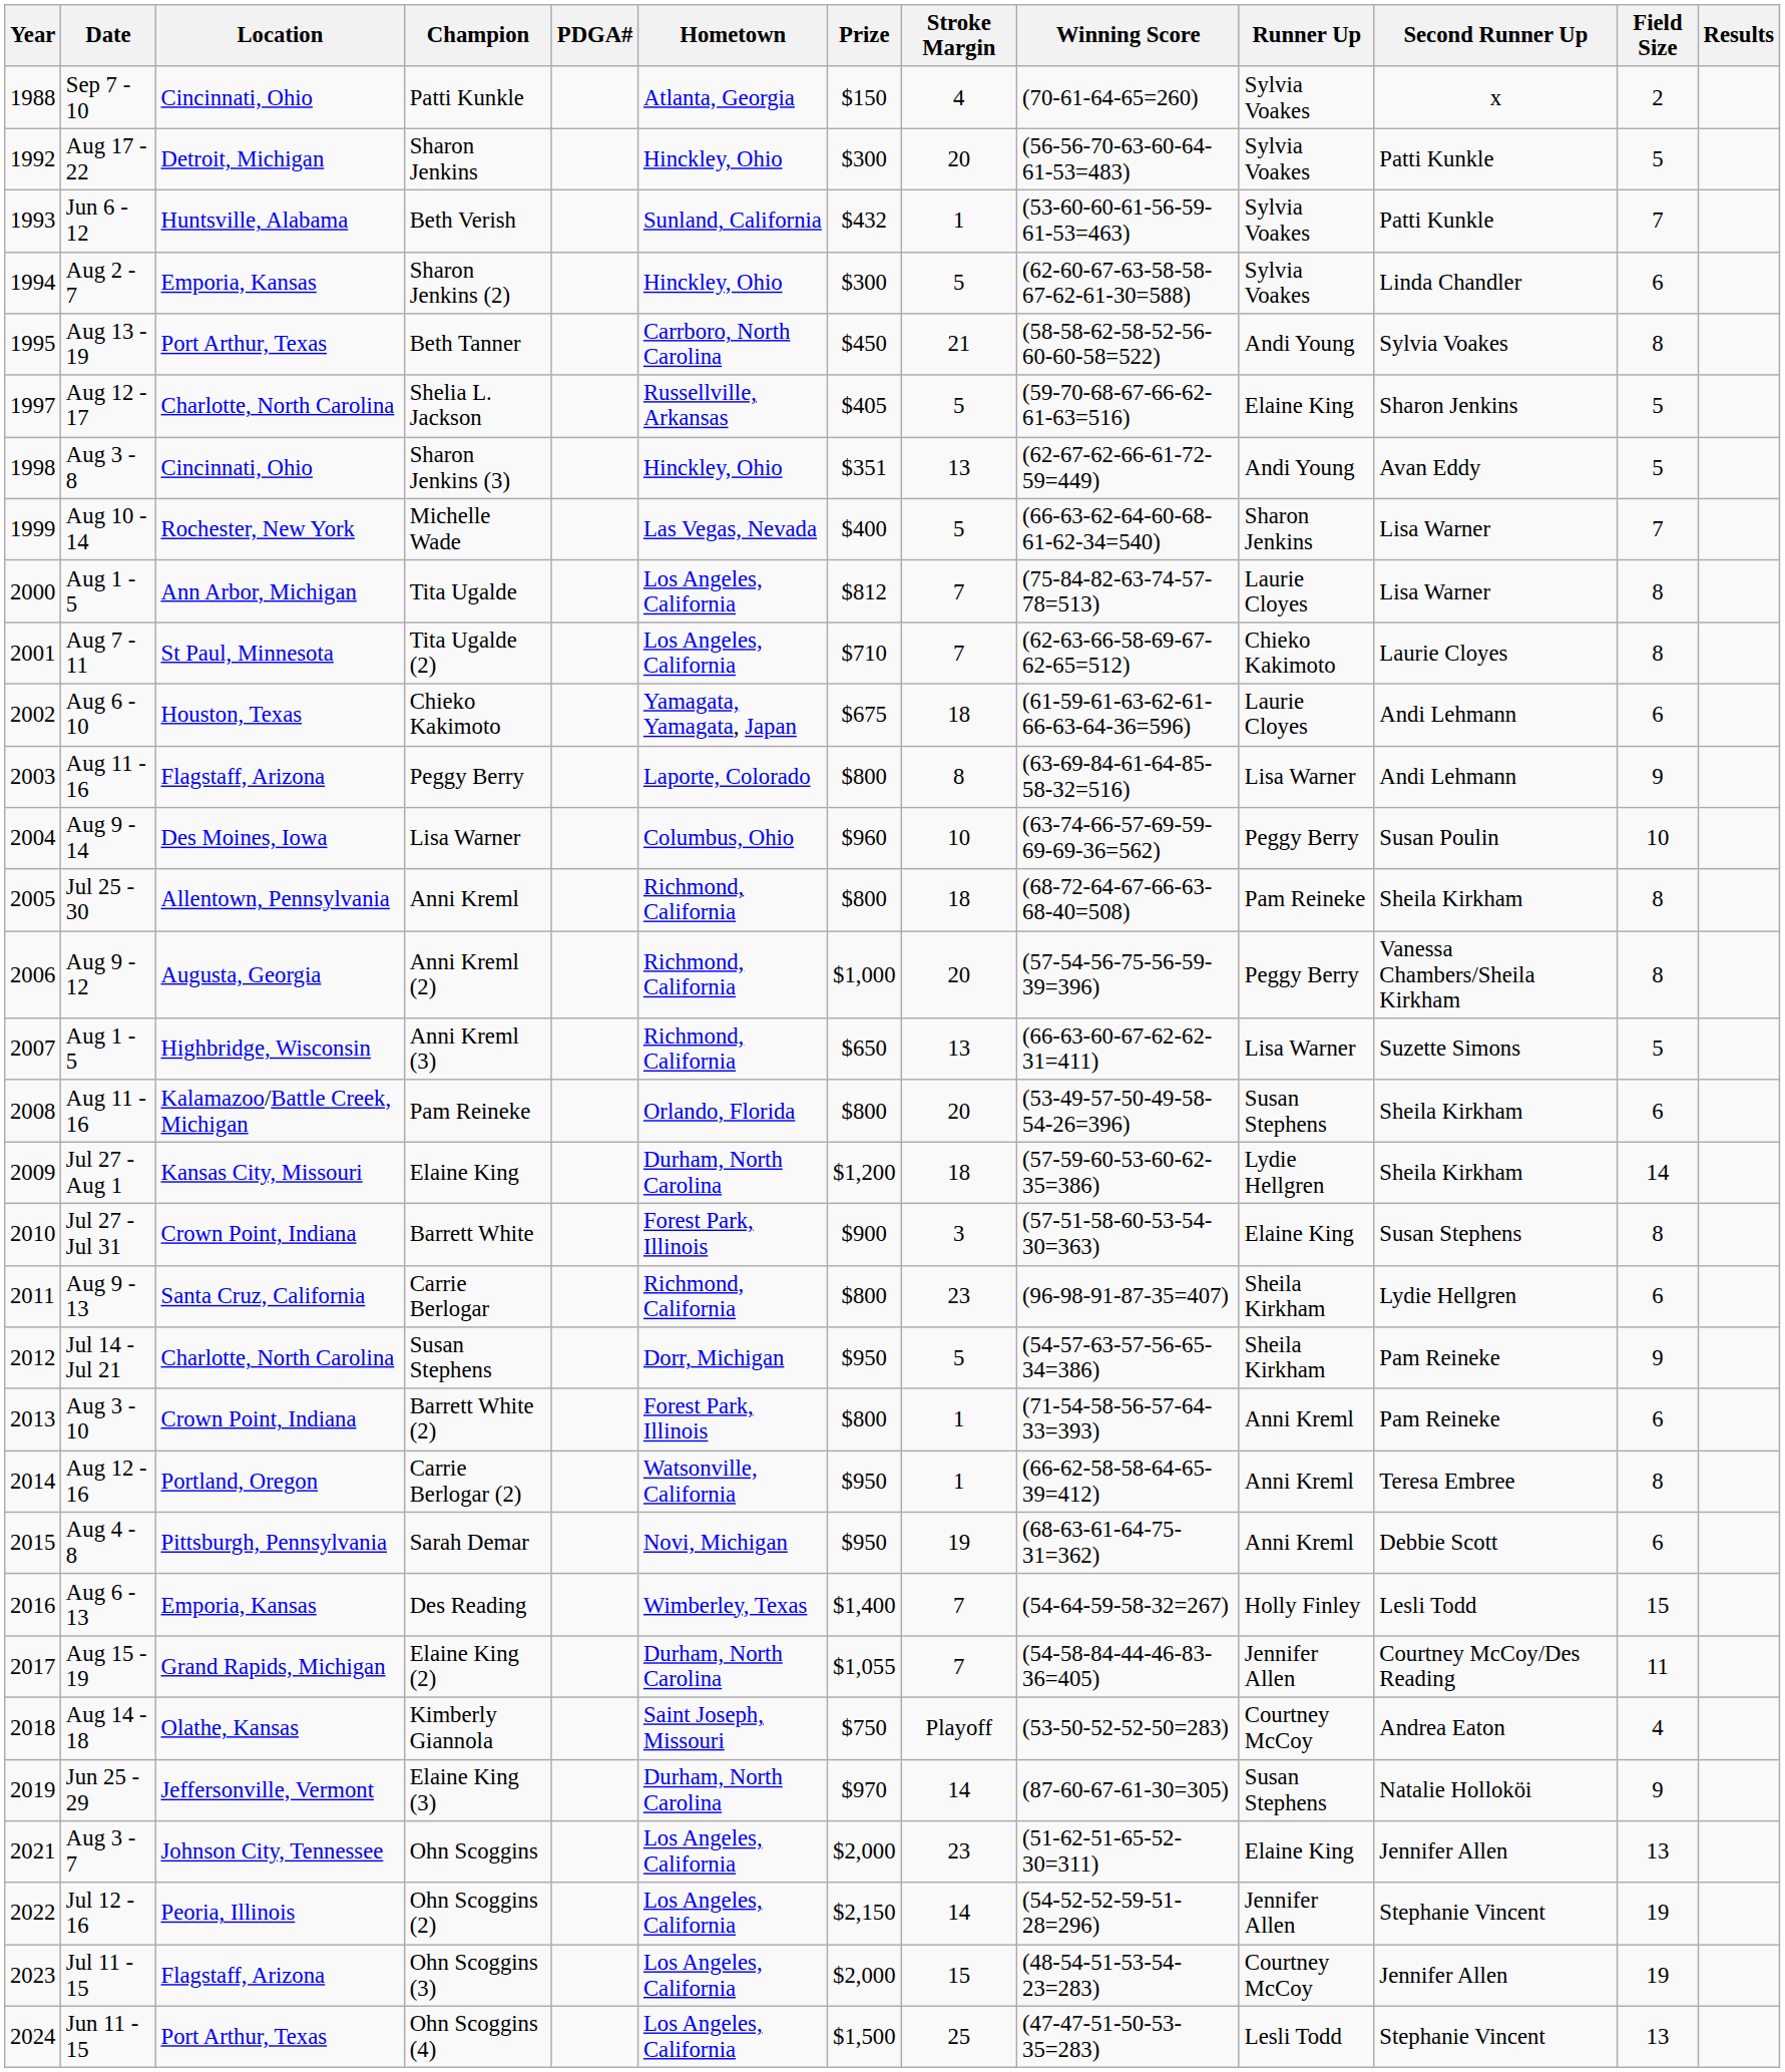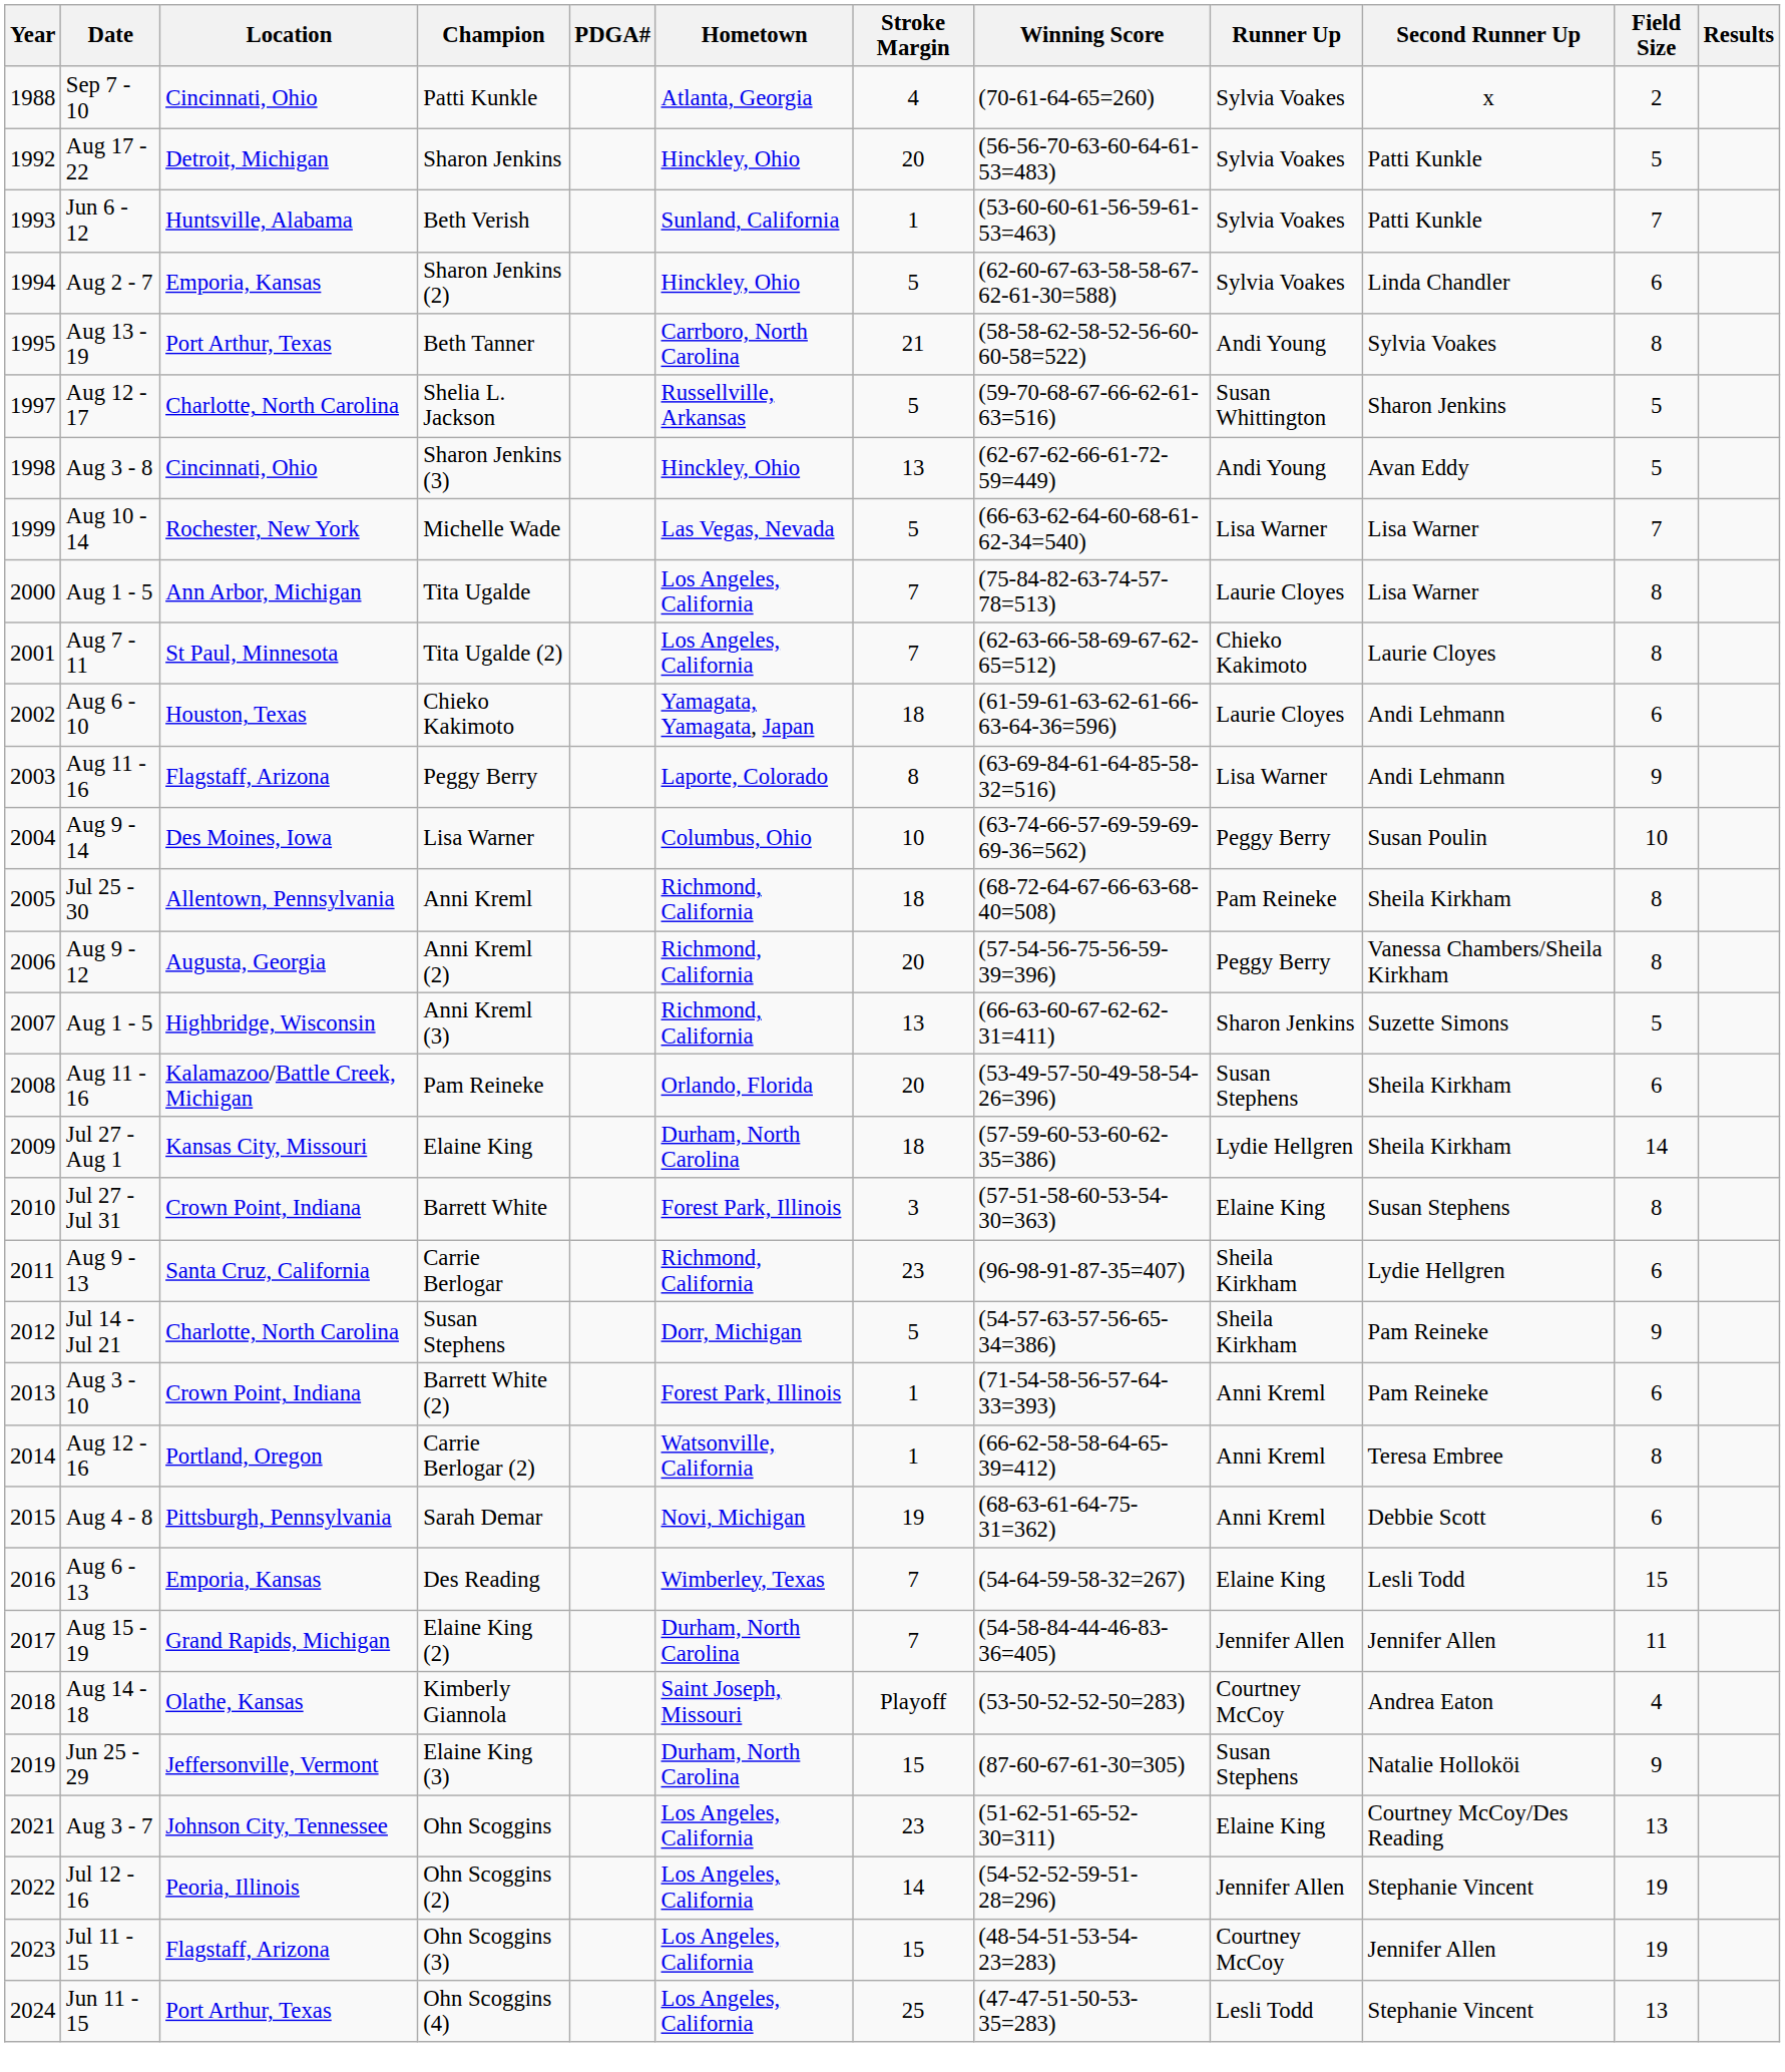- column: Prize | $150 | $300 | $432 | $300 | $450 | $405 | $351 | $400 | $812 | $710 | $675 | $800 | $960 | $800 | $1,000 | $650 | $800 | $1,200 | $900 | $800 | $950 | $800 | $950 | $950 | $1,400 | $1,055 | $750 | $970 | $2,000 | $2,150 | $2,000 | $1,500
Shelia L. Jackson | Runner Up: Elaine King -> Susan Whittington
Michelle Wade | Runner Up: Sharon Jenkins -> Lisa Warner
Anni Kreml (3) | Runner Up: Lisa Warner -> Sharon Jenkins
Des Reading | Runner Up: Holly Finley -> Elaine King
Elaine King (2) | Second Runner Up: Courtney McCoy/Des Reading -> Jennifer Allen
Elaine King (3) | Stroke Margin: 14 -> 15
Ohn Scoggins | Second Runner Up: Jennifer Allen -> Courtney McCoy/Des Reading
